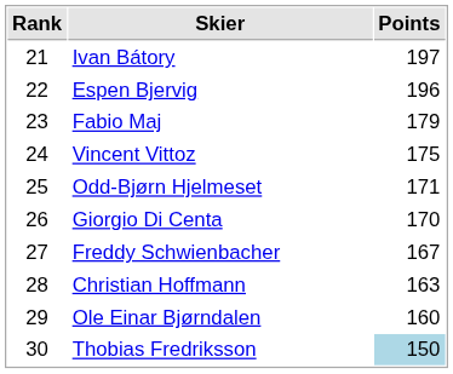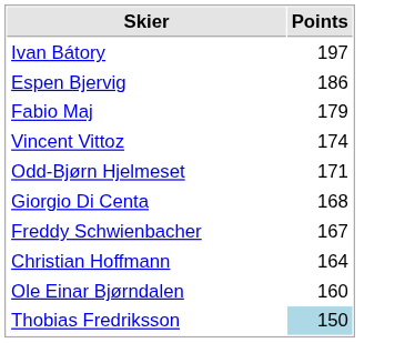- column: Rank | 21 | 22 | 23 | 24 | 25 | 26 | 27 | 28 | 29 | 30
Espen Bjervig | Points: 196 -> 186
Vincent Vittoz | Points: 175 -> 174
Giorgio Di Centa | Points: 170 -> 168
Christian Hoffmann | Points: 163 -> 164
